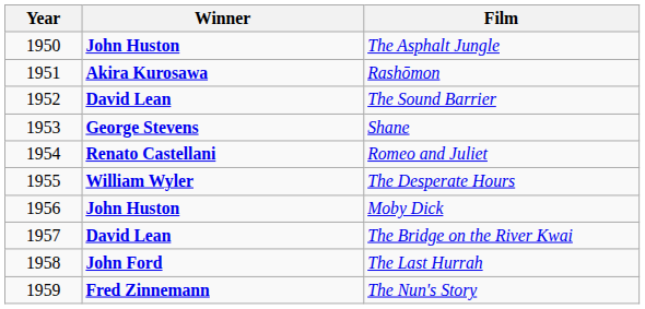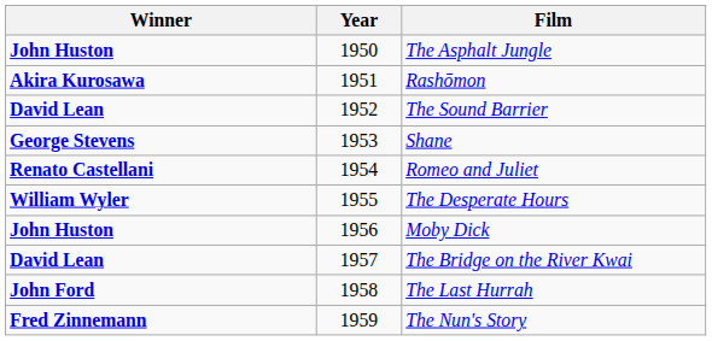columns swapped: Year <-> Winner
